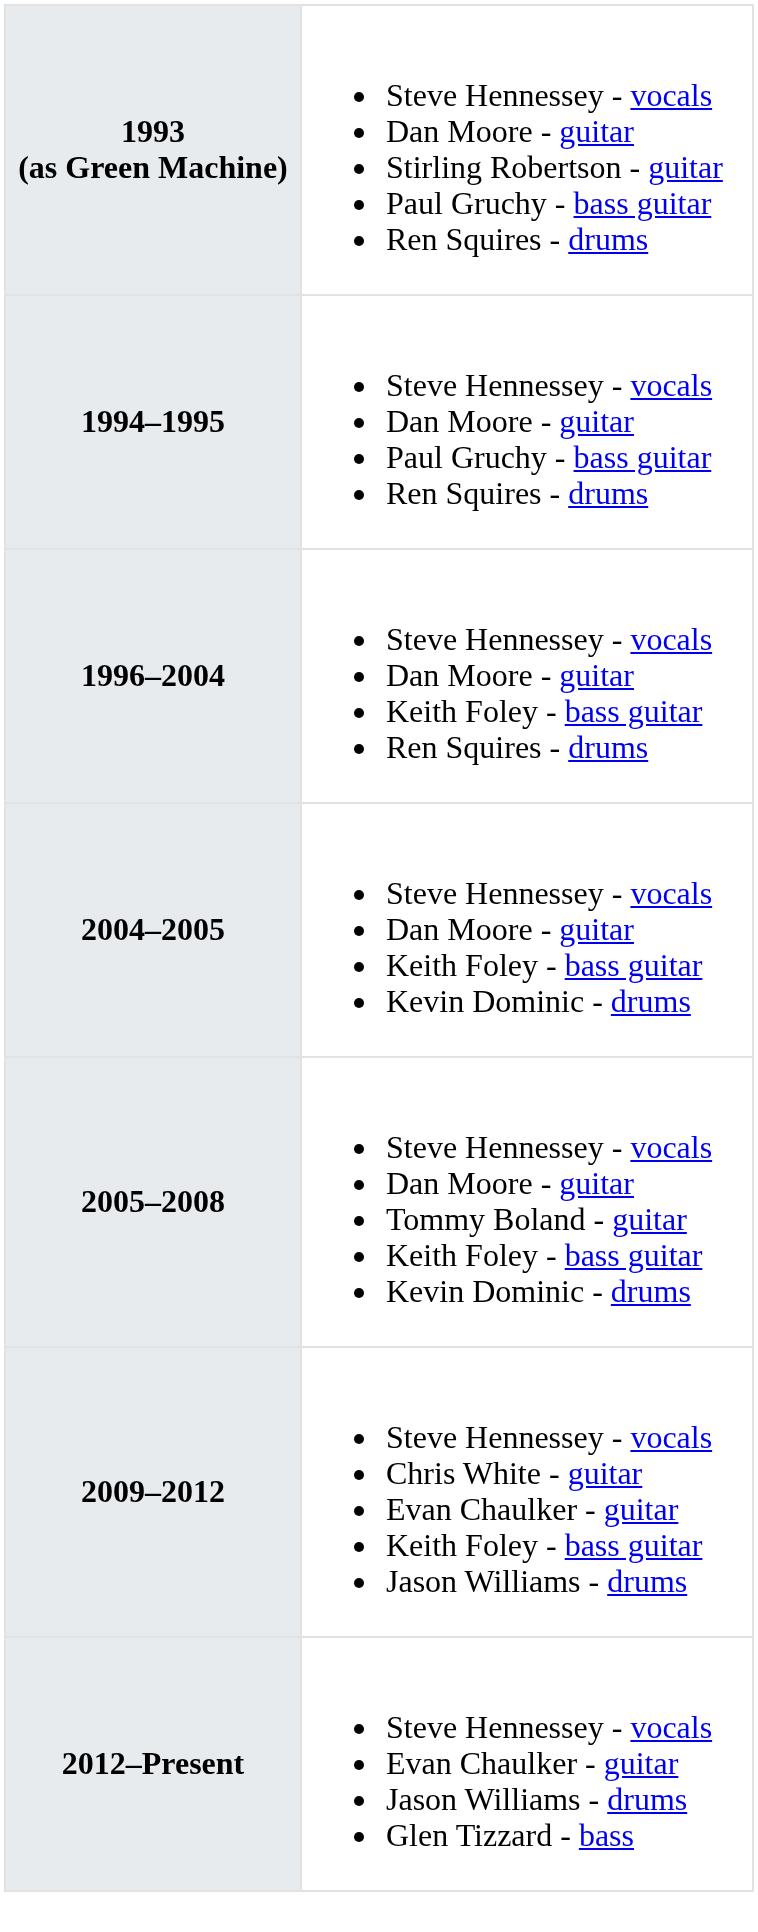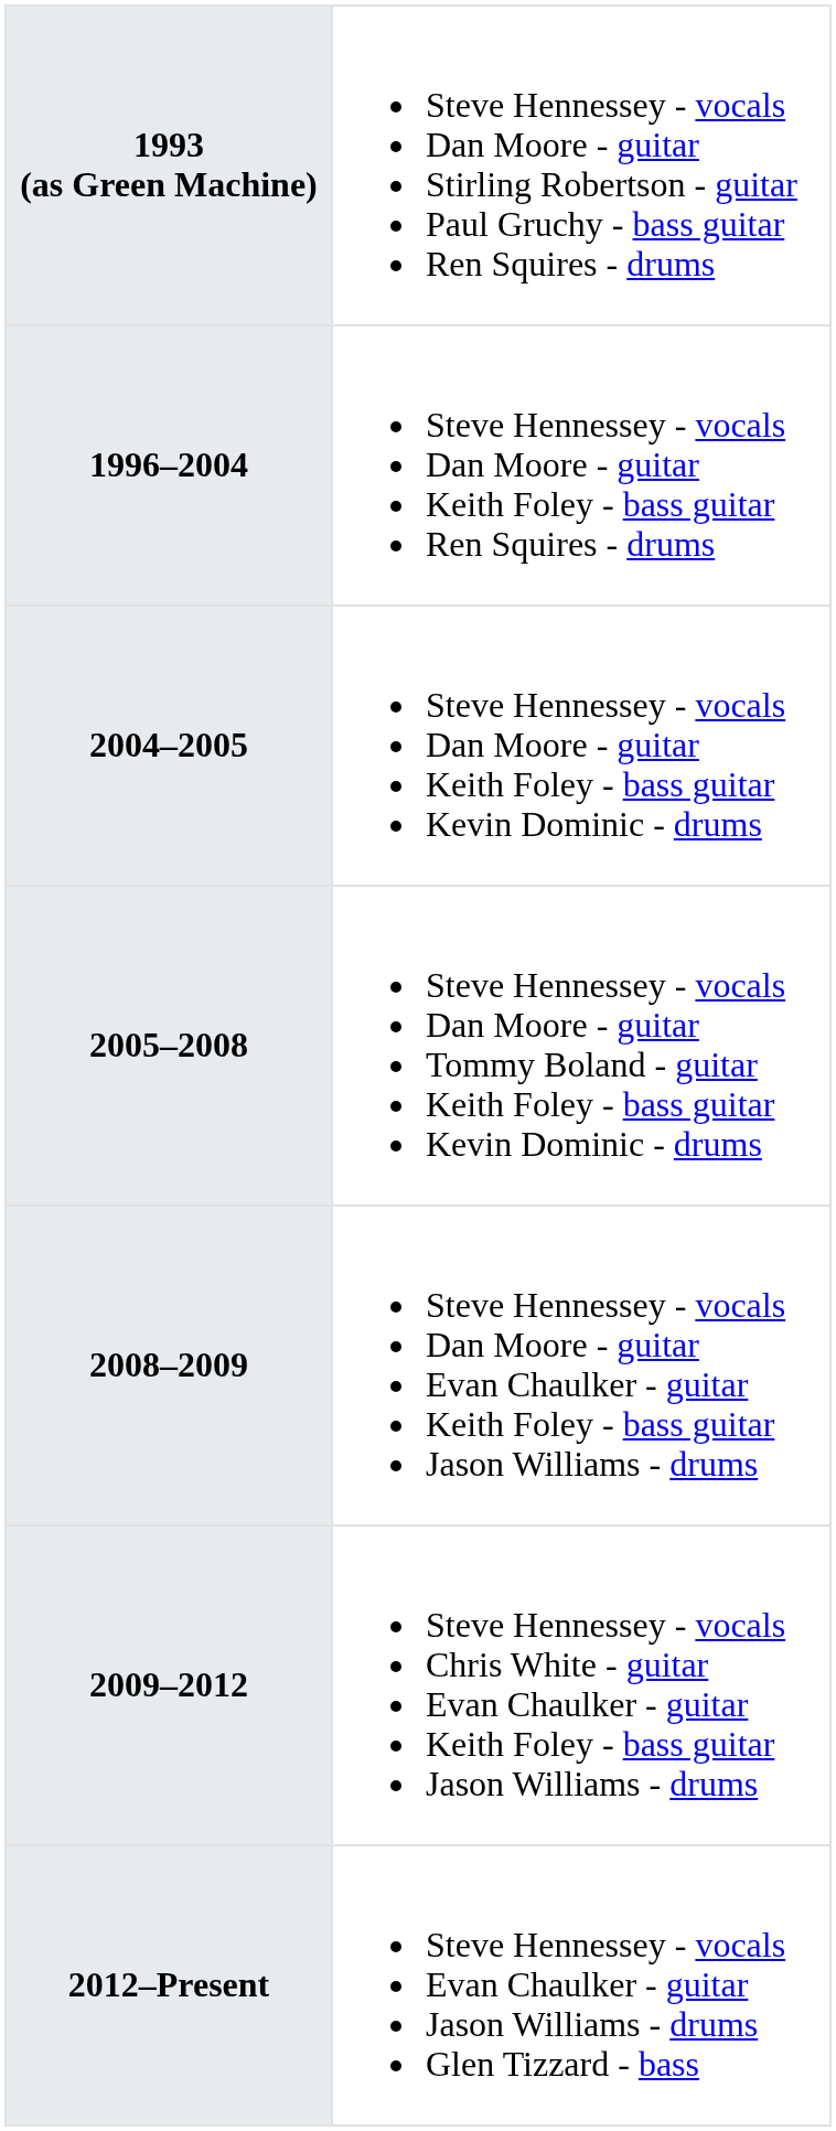- row: 1994–1995 | Steve Hennessey - vocals Dan Moore - guitar Paul Gruchy - bass guitar Ren Squires - drums
+ row: 2008–2009 | Steve Hennessey - vocals Dan Moore - guitar Evan Chaulker - guitar Keith Foley - bass guitar Jason Williams - drums
